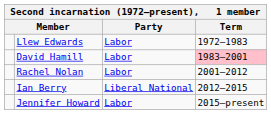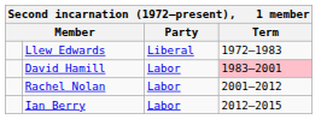Llew Edwards | Party: Labor -> Liberal
Ian Berry | Party: Liberal National -> Labor
- row: Jennifer Howard | Labor | 2015–present
